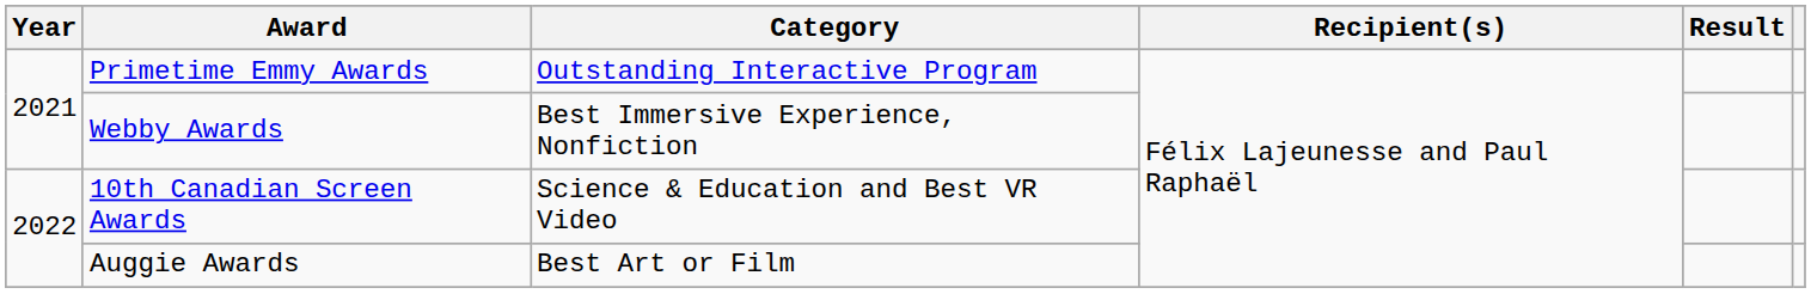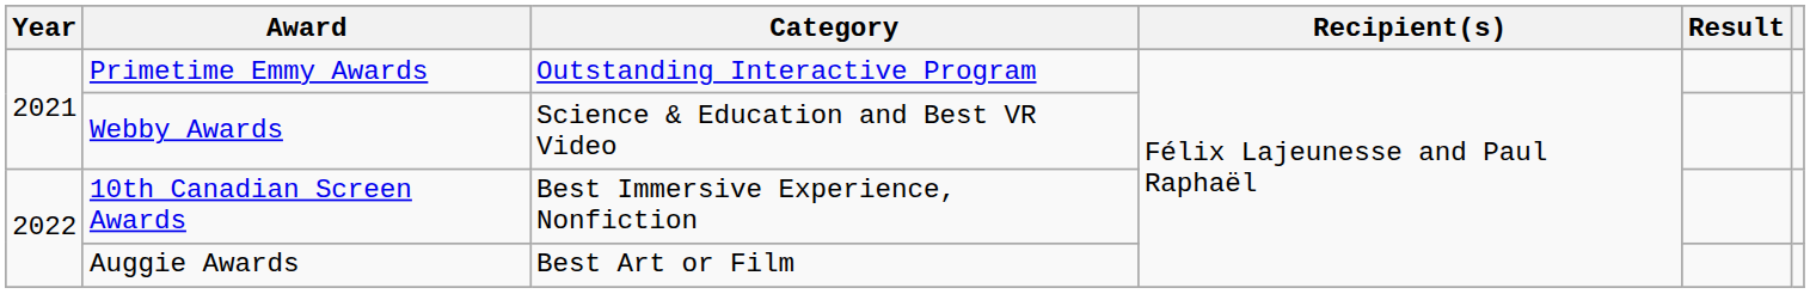Webby Awards | Category: Best Immersive Experience, Nonfiction -> Science & Education and Best VR Video
10th Canadian Screen Awards | Category: Science & Education and Best VR Video -> Best Immersive Experience, Nonfiction
